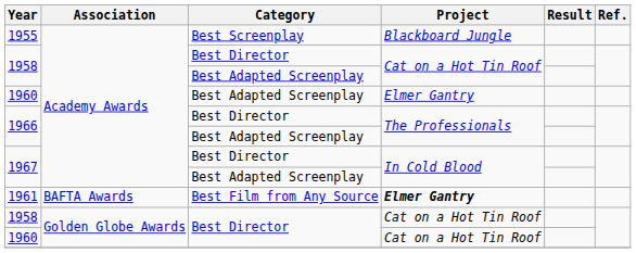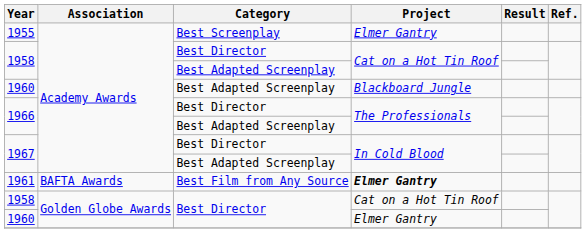1955 | Project: Blackboard Jungle -> Elmer Gantry
1960 / Best Adapted Screenplay | Project: Elmer Gantry -> Blackboard Jungle
1960 / Best Director | Project: Cat on a Hot Tin Roof -> Elmer Gantry
